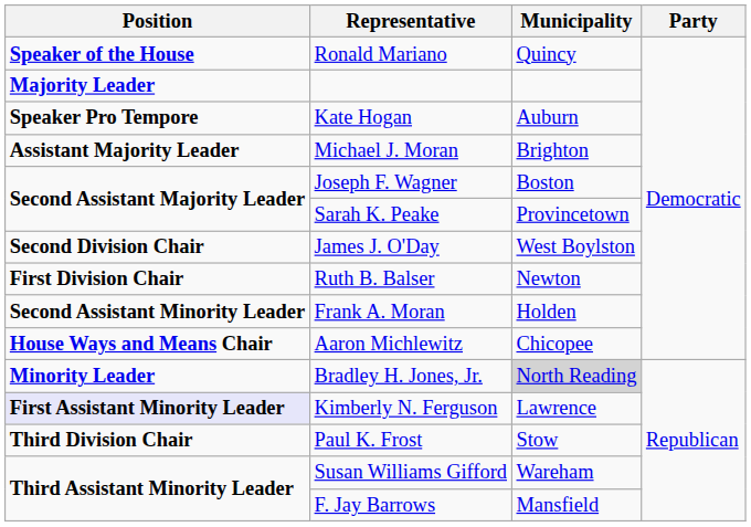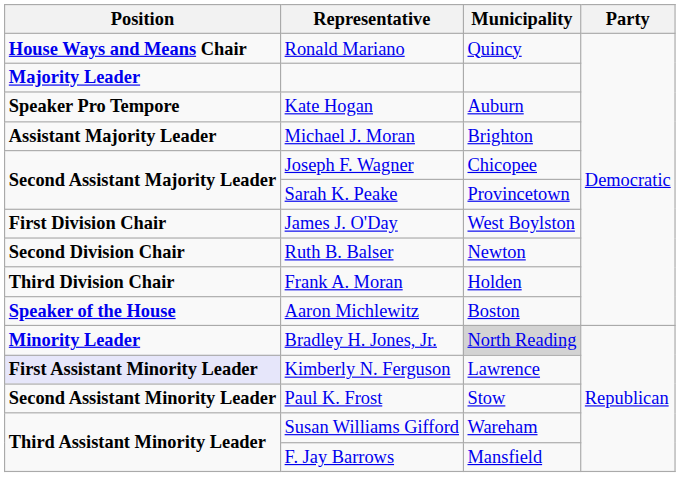Ronald Mariano | Position: Speaker of the House -> House Ways and Means Chair
Joseph F. Wagner | Municipality: Boston -> Chicopee
James J. O'Day | Position: Second Division Chair -> First Division Chair
Ruth B. Balser | Position: First Division Chair -> Second Division Chair
Frank A. Moran | Position: Second Assistant Minority Leader -> Third Division Chair
Aaron Michlewitz | Position: House Ways and Means Chair -> Speaker of the House
Aaron Michlewitz | Municipality: Chicopee -> Boston
Paul K. Frost | Position: Third Division Chair -> Second Assistant Minority Leader
